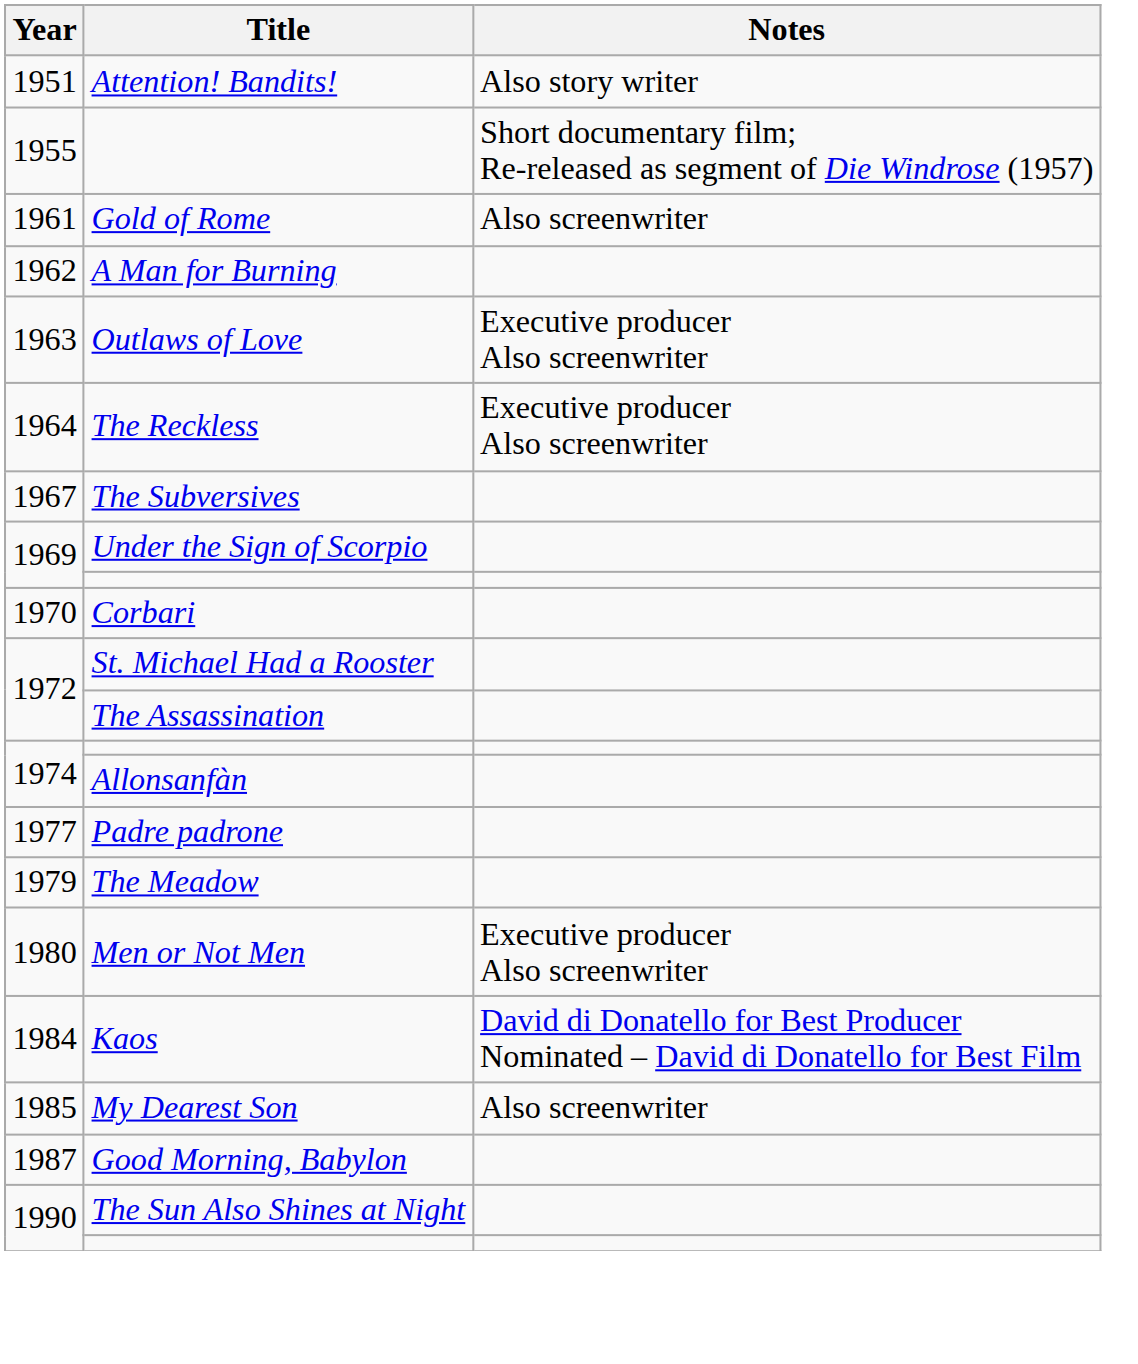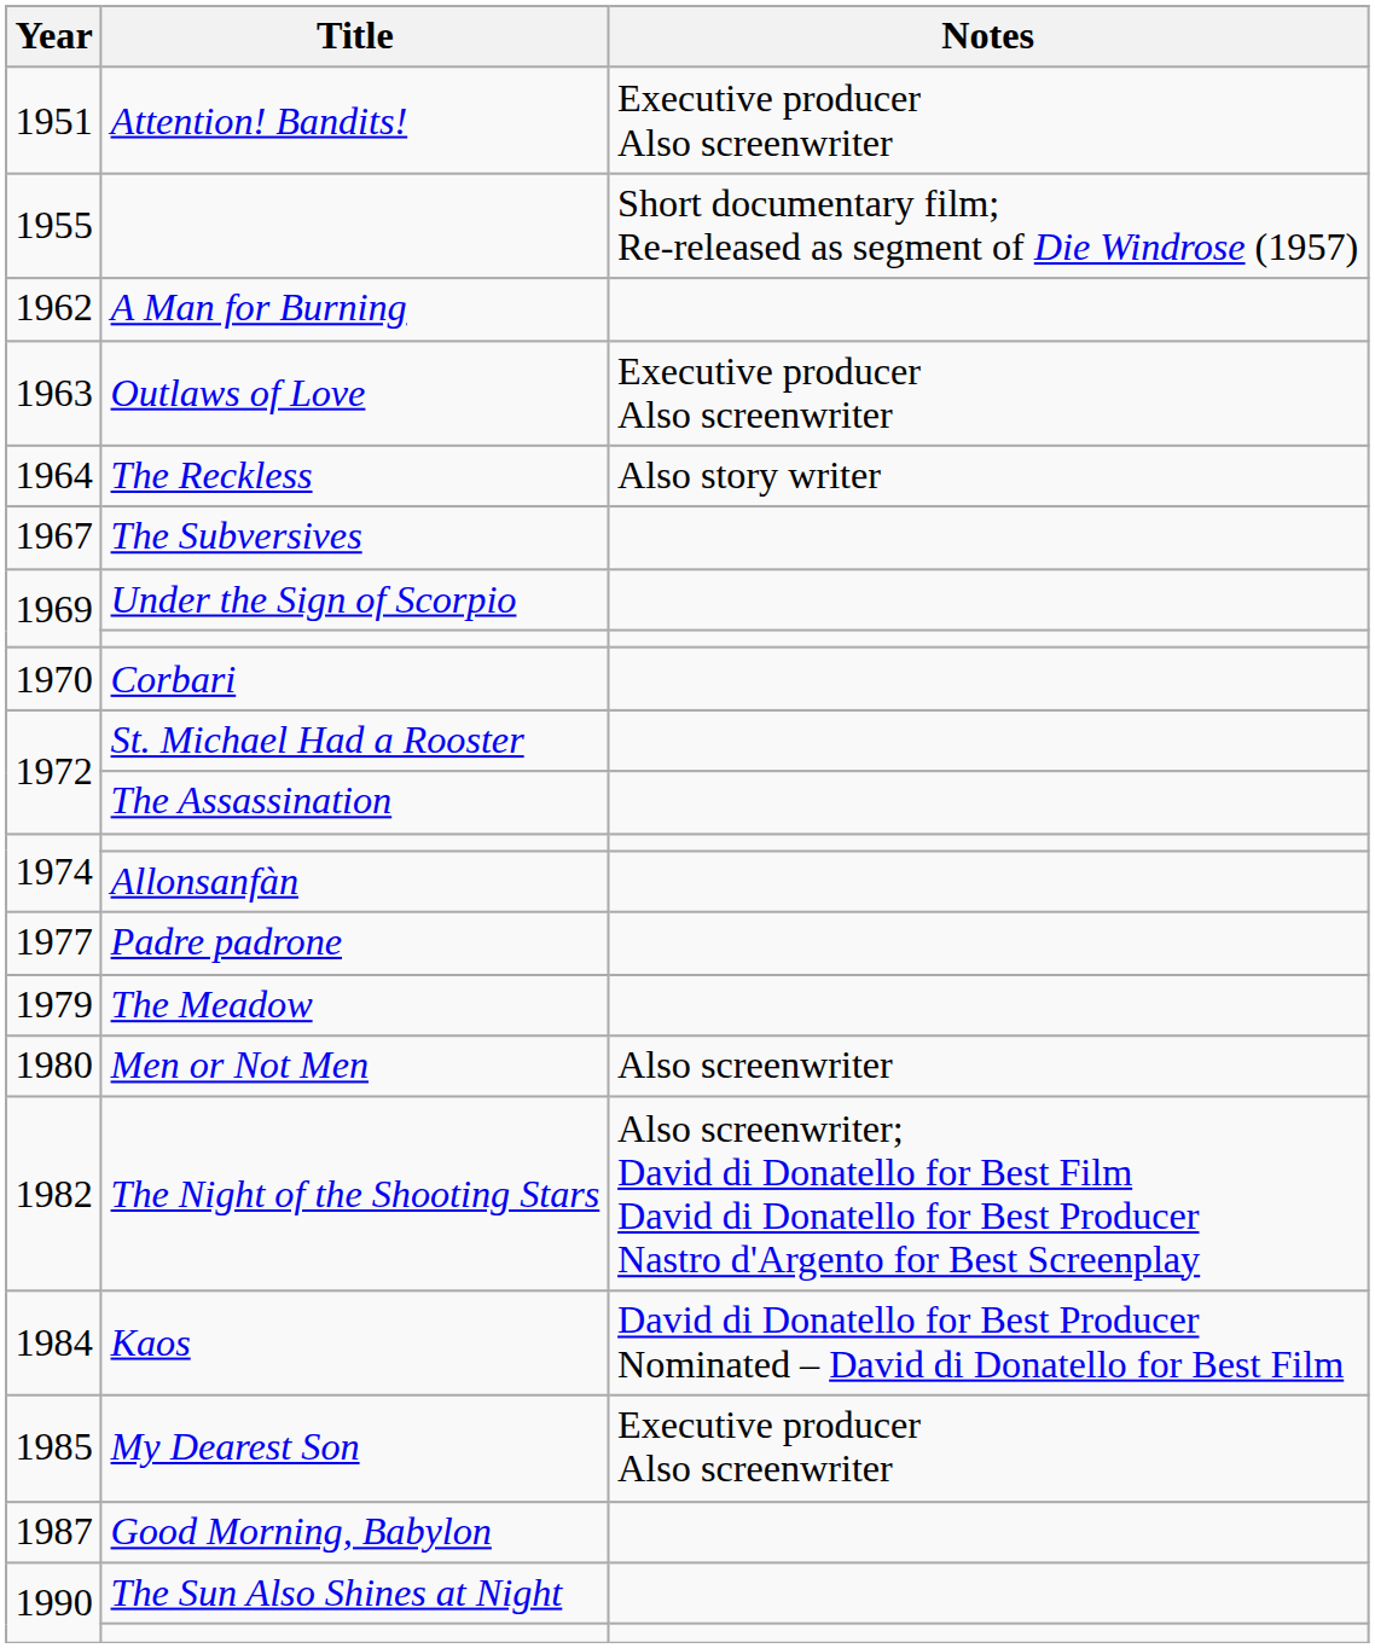Attention! Bandits! | Notes: Also story writer -> Executive producer Also screenwriter
- row: 1961 | Gold of Rome | Also screenwriter
The Reckless | Notes: Executive producer Also screenwriter -> Also story writer
Men or Not Men | Notes: Executive producer Also screenwriter -> Also screenwriter
+ row: 1982 | The Night of the Shooting Stars | Also screenwriter; David di Donatello for Best Film David di Donatello for Best Producer Nastro d'Argento for Best Screenplay
My Dearest Son | Notes: Also screenwriter -> Executive producer Also screenwriter
